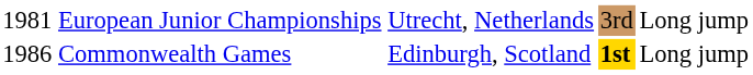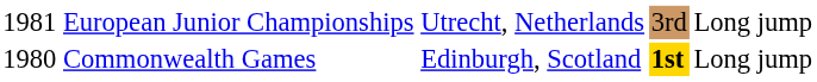Commonwealth Games | column 1: 1986 -> 1980
